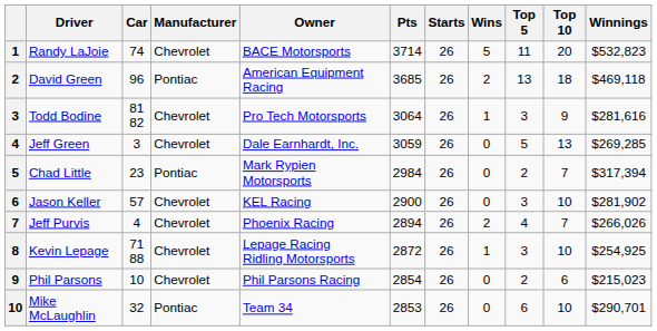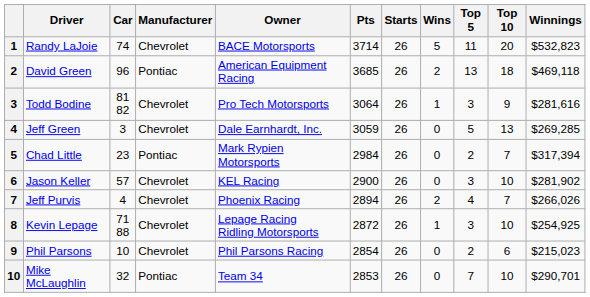Mike McLaughlin | Top 5: 6 -> 7
